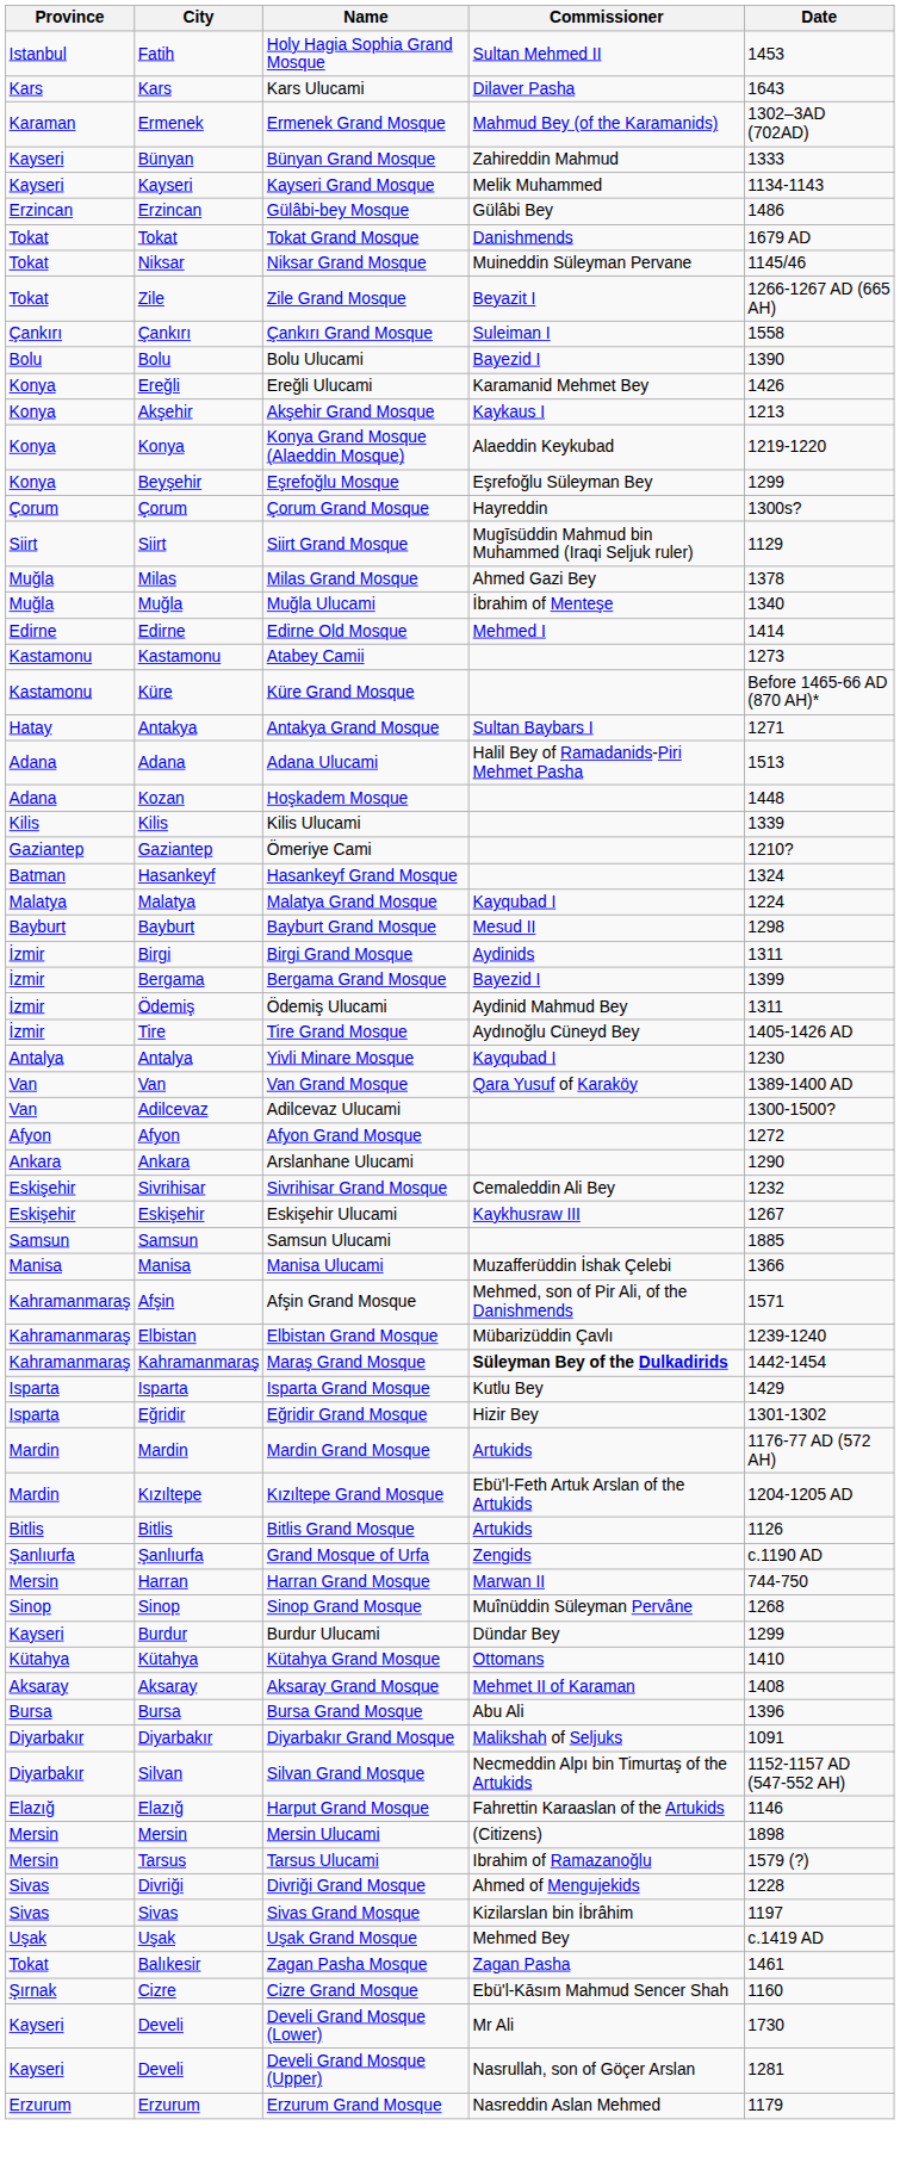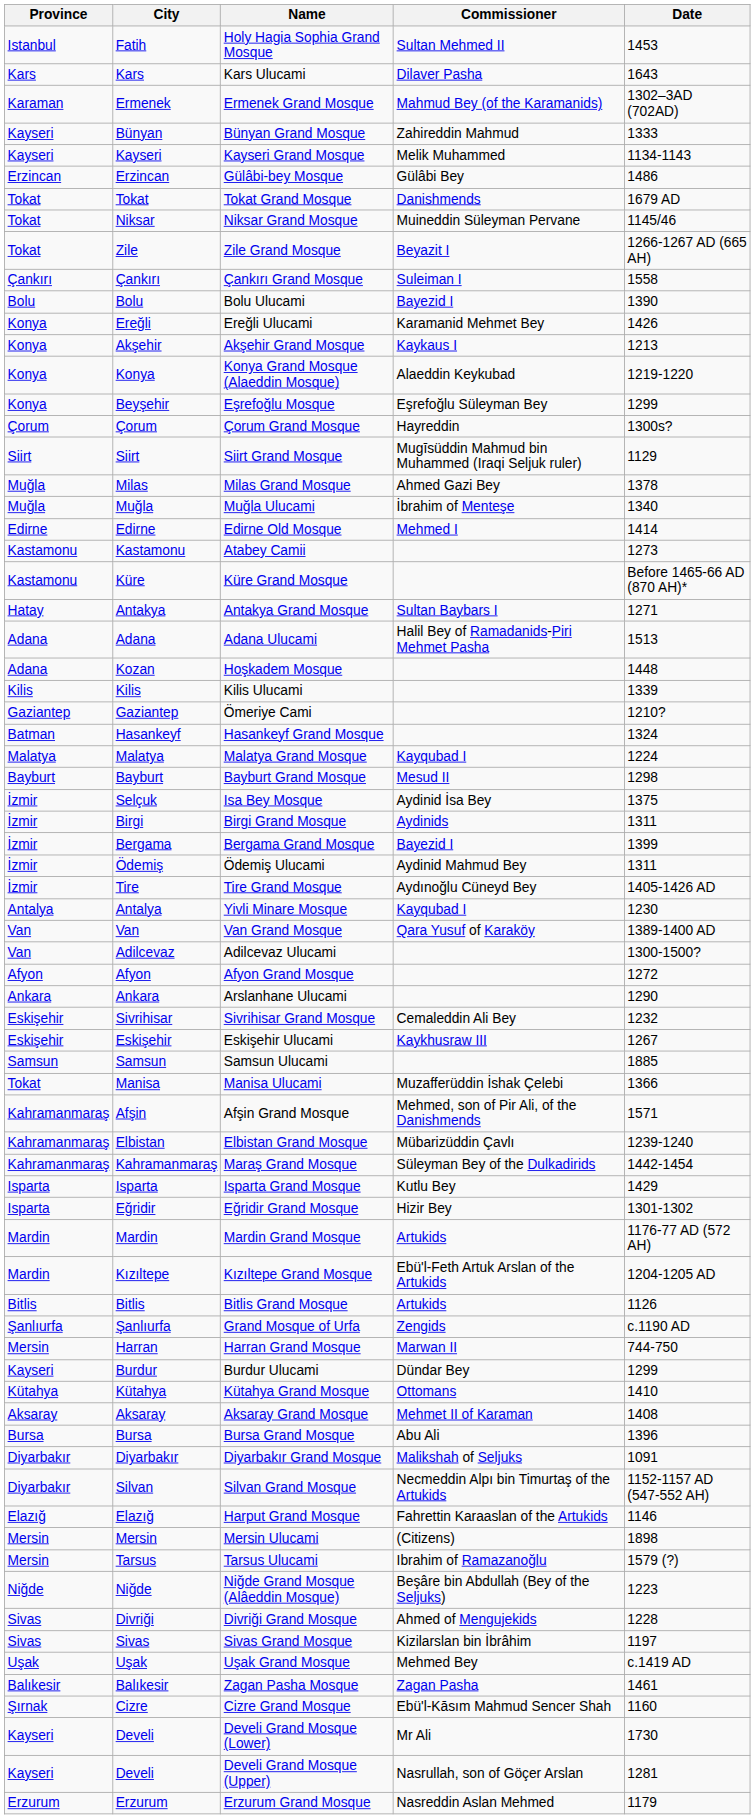+ row: İzmir | Selçuk | Isa Bey Mosque | Aydinid İsa Bey | 1375
Manisa Ulucami | Province: Manisa -> Tokat
Maraş Grand Mosque | Commissioner: bold -> normal
- row: Sinop | Sinop | Sinop Grand Mosque | Muînüddin Süleyman Pervâne | 1268
+ row: Niğde | Niğde | Niğde Grand Mosque (Alâeddin Mosque) | Beşâre bin Abdullah (Bey of the Seljuks) | 1223
Zagan Pasha Mosque | Province: Tokat -> Balıkesir
